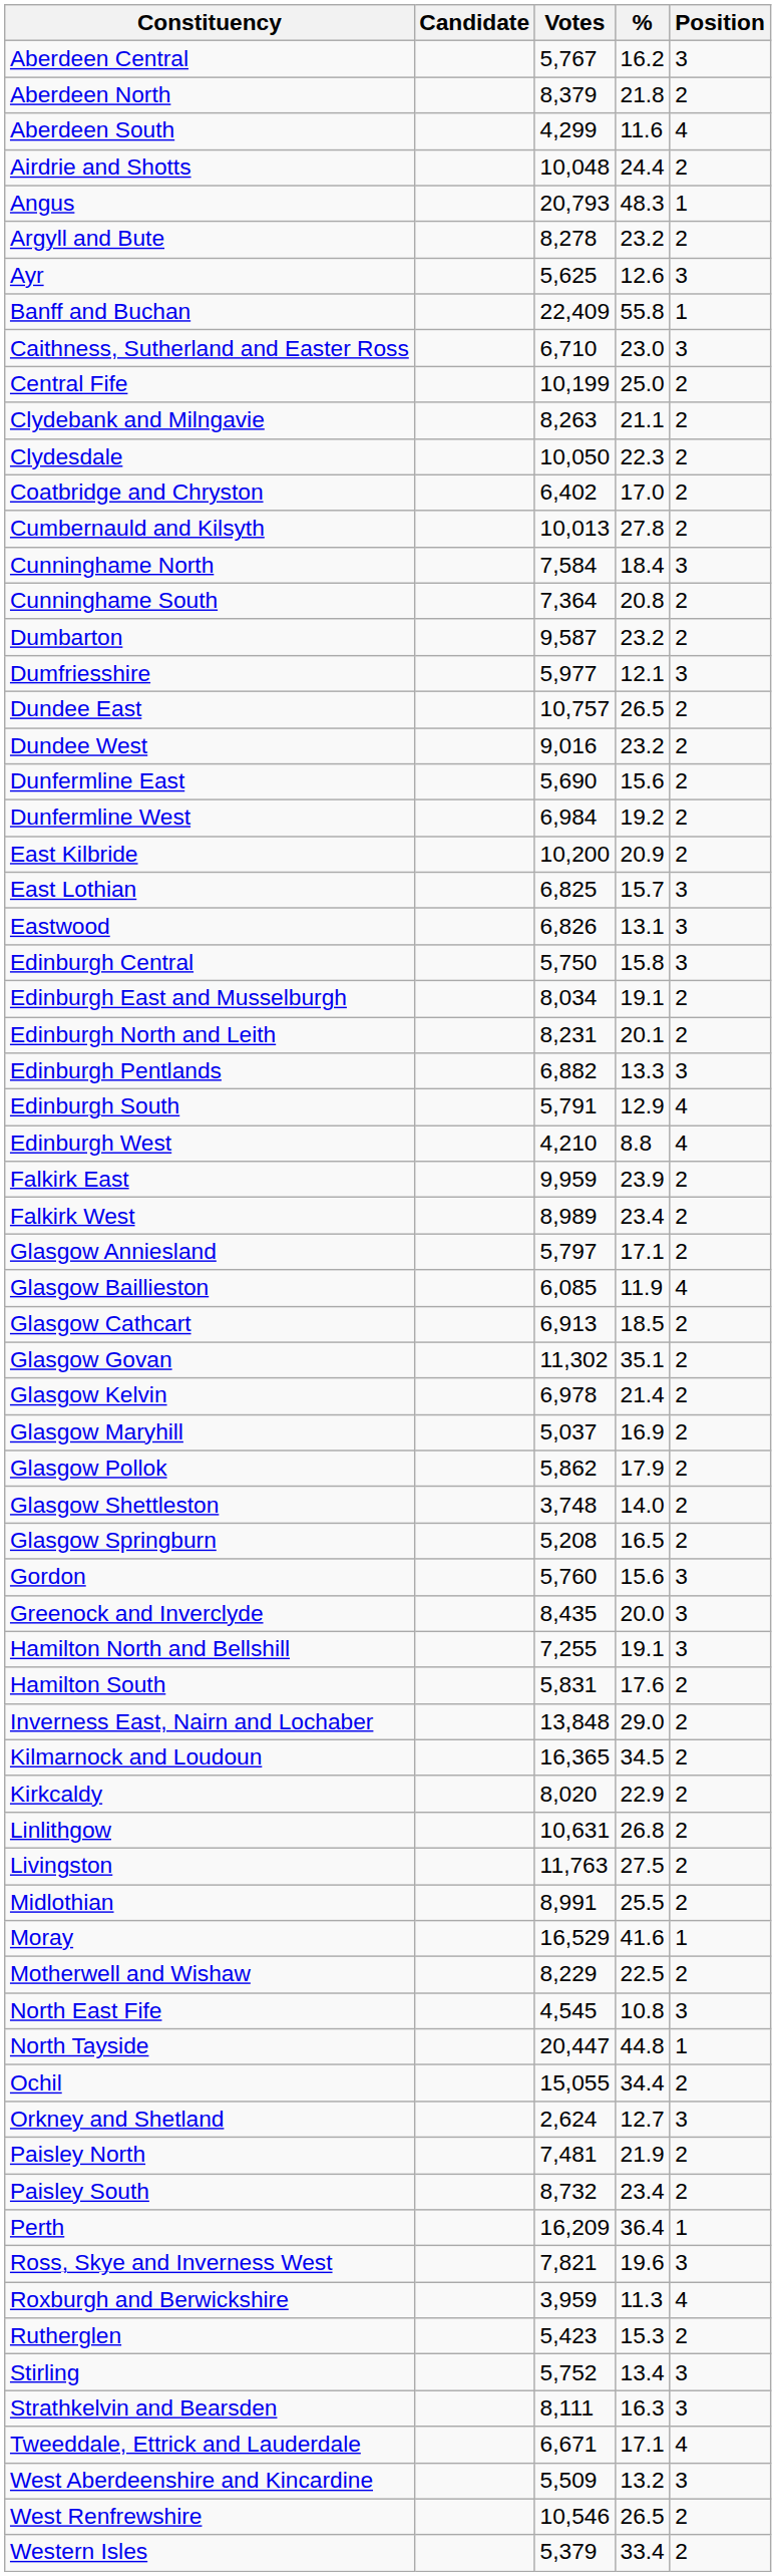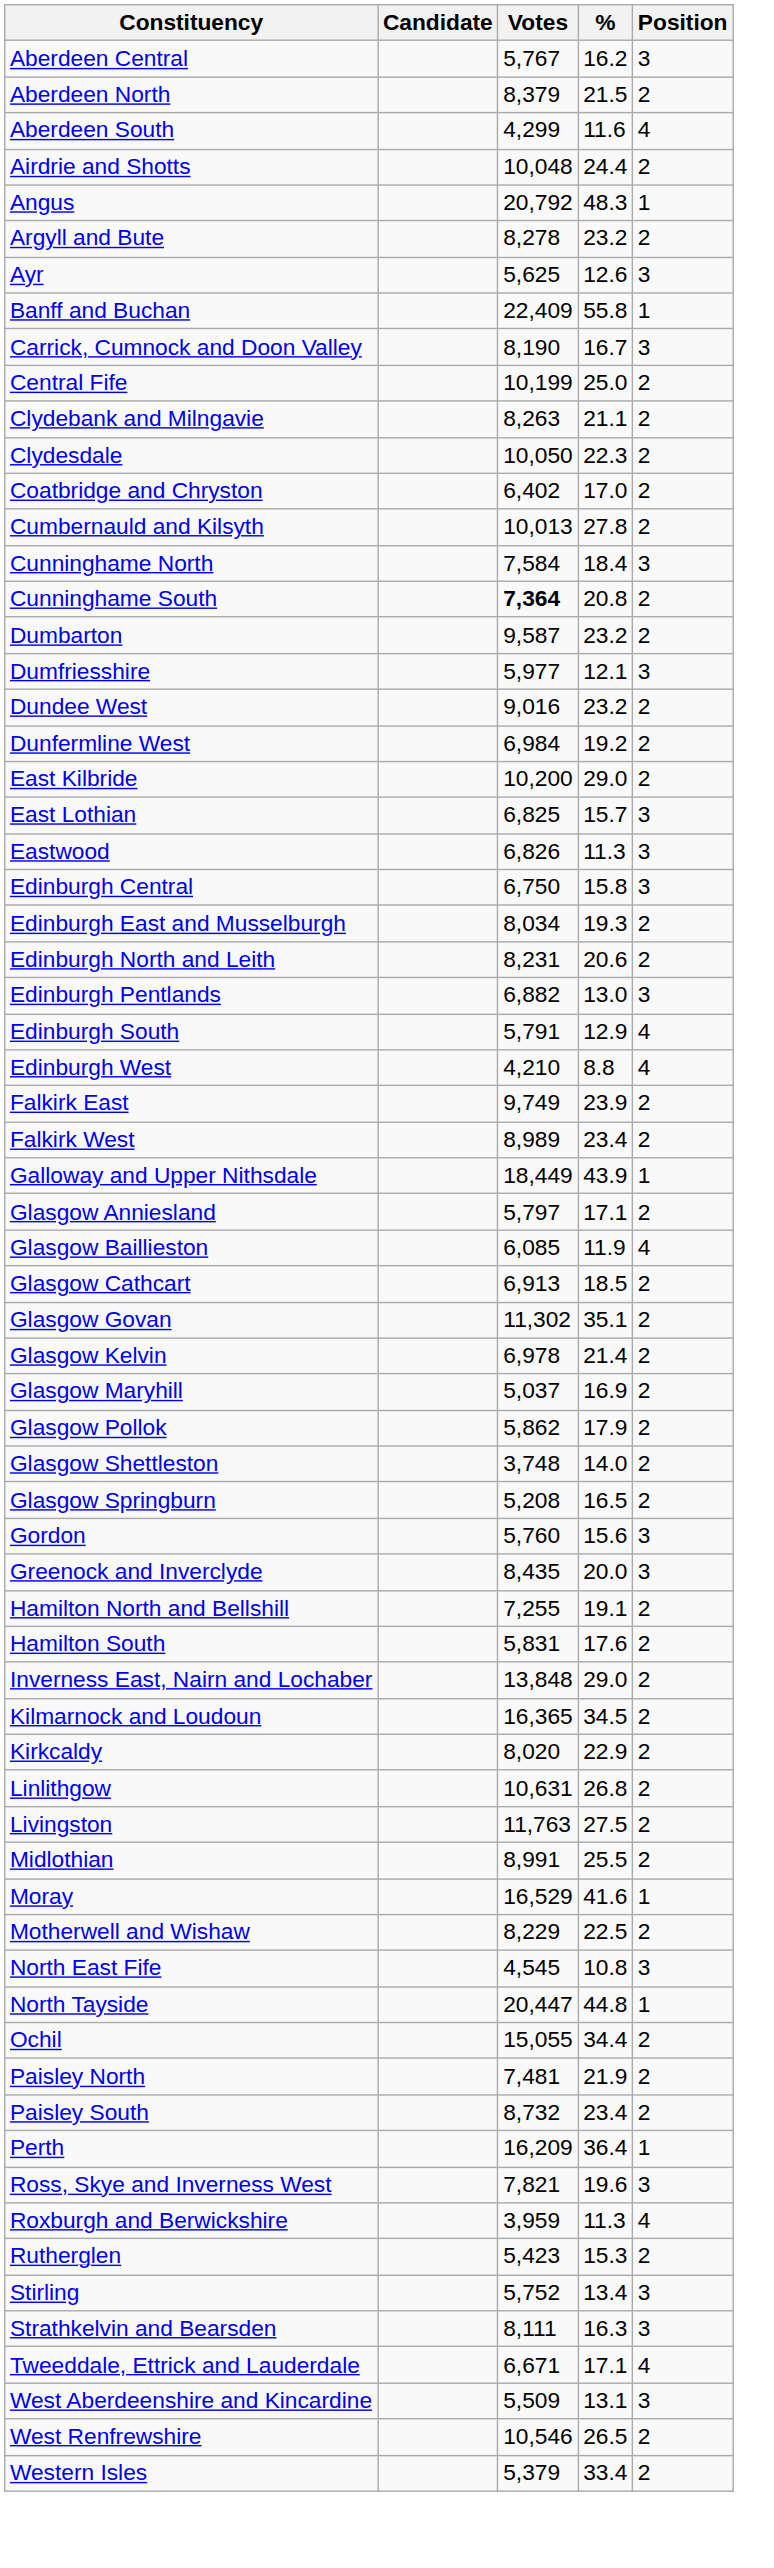Aberdeen North | %: 21.8 -> 21.5
Angus | Votes: 20,793 -> 20,792
- row: Caithness, Sutherland and Easter Ross | 6,710 | 23.0 | 3
+ row: Carrick, Cumnock and Doon Valley | 8,190 | 16.7 | 3
Cunninghame South | Votes: normal -> bold
- row: Dundee East | 10,757 | 26.5 | 2
- row: Dunfermline East | 5,690 | 15.6 | 2
East Kilbride | %: 20.9 -> 29.0
Eastwood | %: 13.1 -> 11.3
Edinburgh Central | Votes: 5,750 -> 6,750
Edinburgh East and Musselburgh | %: 19.1 -> 19.3
Edinburgh North and Leith | %: 20.1 -> 20.6
Edinburgh Pentlands | %: 13.3 -> 13.0
Falkirk East | Votes: 9,959 -> 9,749
+ row: Galloway and Upper Nithsdale | 18,449 | 43.9 | 1
Hamilton North and Bellshill | Position: 3 -> 2
- row: Orkney and Shetland | 2,624 | 12.7 | 3
West Aberdeenshire and Kincardine | %: 13.2 -> 13.1
